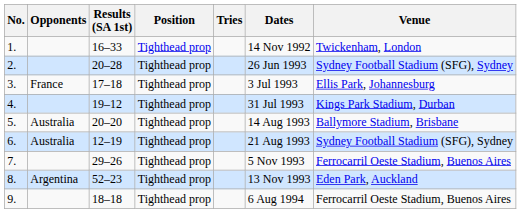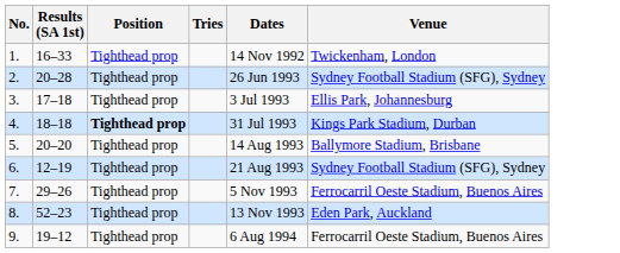- column: Opponents | France | Australia | Australia | Argentina
4. | Results (SA 1st): 19–12 -> 18–18
4. | Position: normal -> bold
9. | Results (SA 1st): 18–18 -> 19–12
